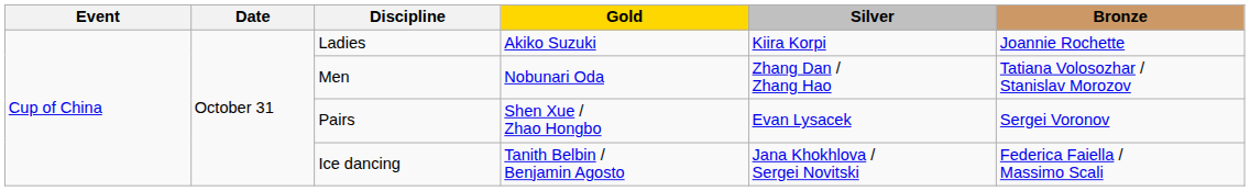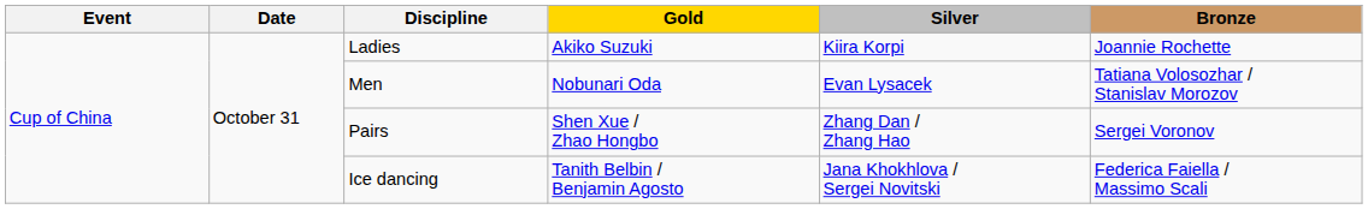Men | Silver: Zhang Dan / Zhang Hao -> Evan Lysacek
Pairs | Silver: Evan Lysacek -> Zhang Dan / Zhang Hao
